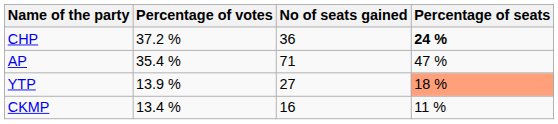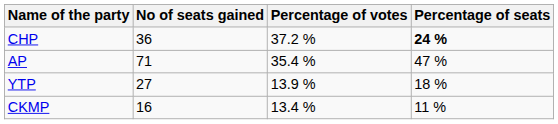columns swapped: Percentage of votes <-> No of seats gained
YTP | Percentage of seats: lightsalmon background -> no background
